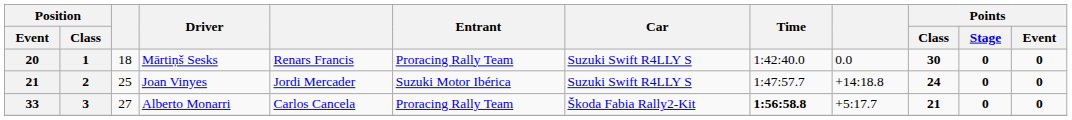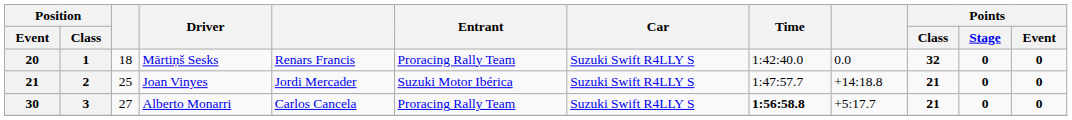Mārtiņš Sesks | Points / Class: 30 -> 32
Joan Vinyes | Points / Class: 24 -> 21
Alberto Monarri | Position / Event: 33 -> 30
Alberto Monarri | Car: Škoda Fabia Rally2-Kit -> Suzuki Swift R4LLY S
